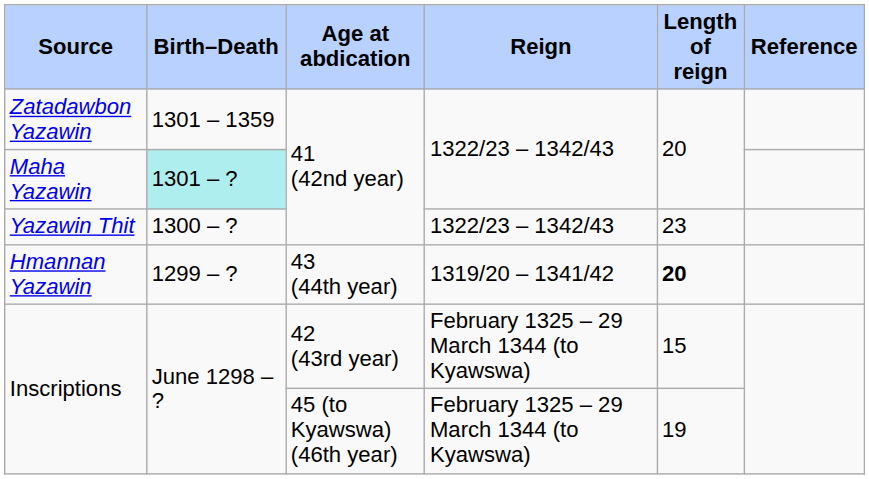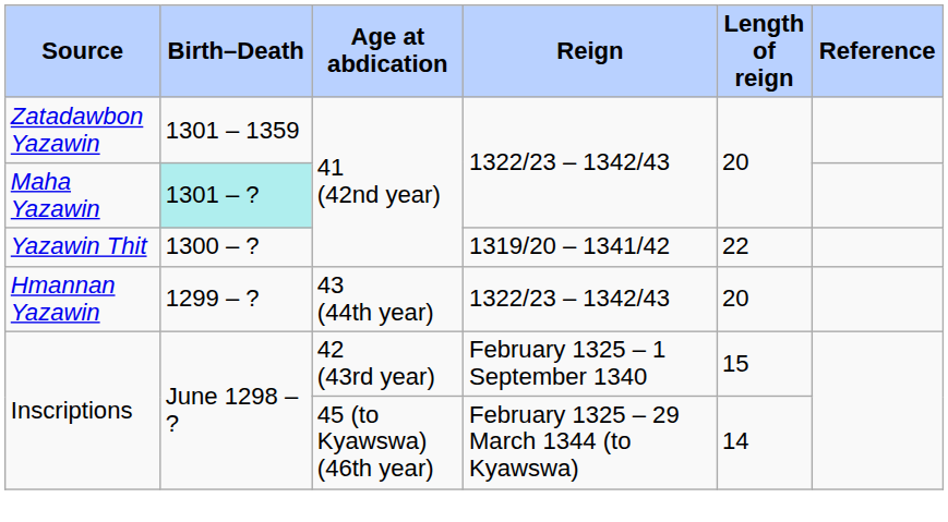Yazawin Thit | Reign: 1322/23 – 1342/43 -> 1319/20 – 1341/42
Yazawin Thit | Length of reign: 23 -> 22
Hmannan Yazawin | Reign: 1319/20 – 1341/42 -> 1322/23 – 1342/43
Hmannan Yazawin | Length of reign: bold -> normal
Inscriptions / 42 (43rd year) | Reign: February 1325 – 29 March 1344 (to Kyawswa) -> February 1325 – 1 September 1340
Inscriptions / 45 (to Kyawswa) (46th year) | Length of reign: 19 -> 14
